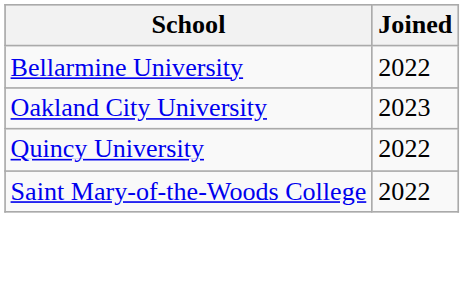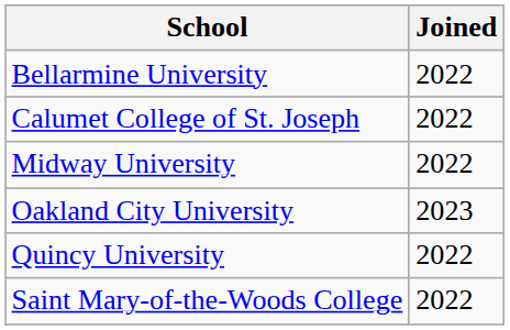+ row: Calumet College of St. Joseph | 2022
+ row: Midway University | 2022
